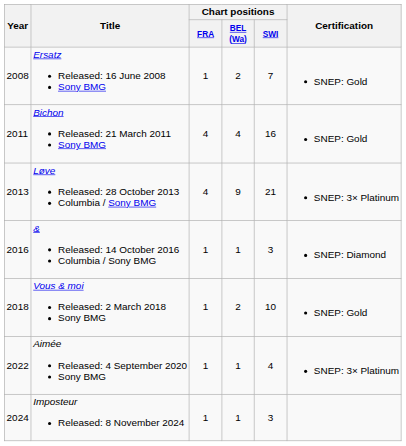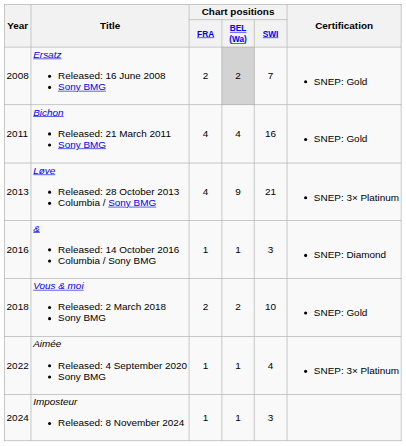Ersatz Released: 16 June 2008 Sony BMG | Chart positions / FRA: 1 -> 2
Ersatz Released: 16 June 2008 Sony BMG | Chart positions / BEL (Wa): no background -> lightgrey background
Vous & moi Released: 2 March 2018 Sony BMG | Chart positions / FRA: 1 -> 2
